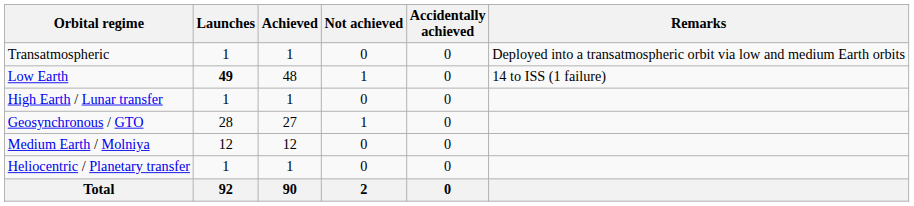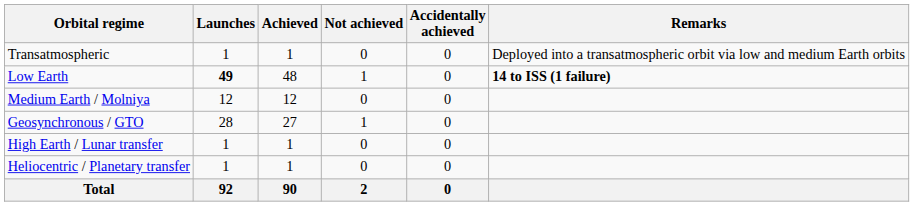Low Earth | Remarks: normal -> bold
rows swapped: Medium Earth / Molniya <-> High Earth / Lunar transfer
